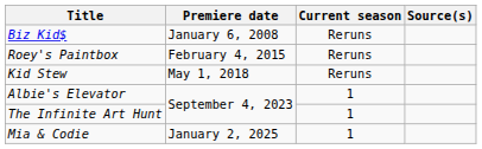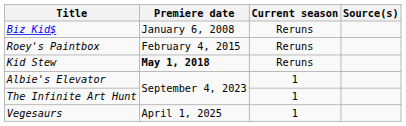Kid Stew | Premiere date: normal -> bold
- row: Mia & Codie | January 2, 2025 | 1
+ row: Vegesaurs | April 1, 2025 | 1
